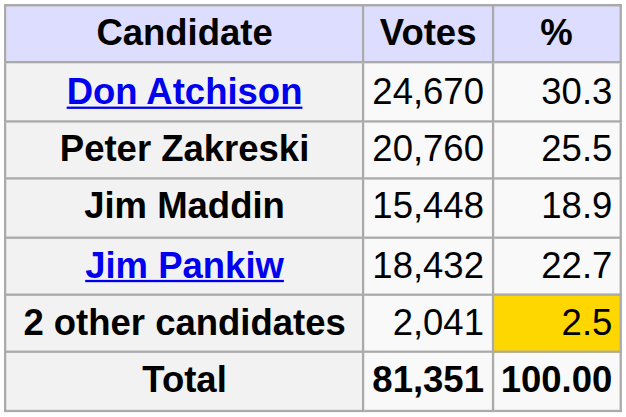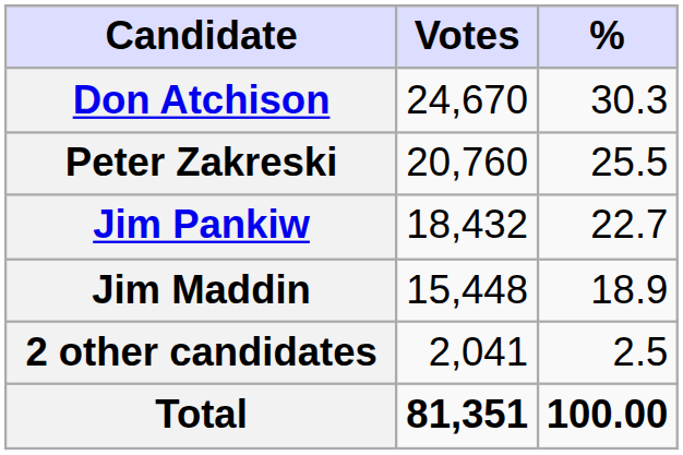rows swapped: Jim Pankiw <-> Jim Maddin
2 other candidates | %: gold background -> no background
